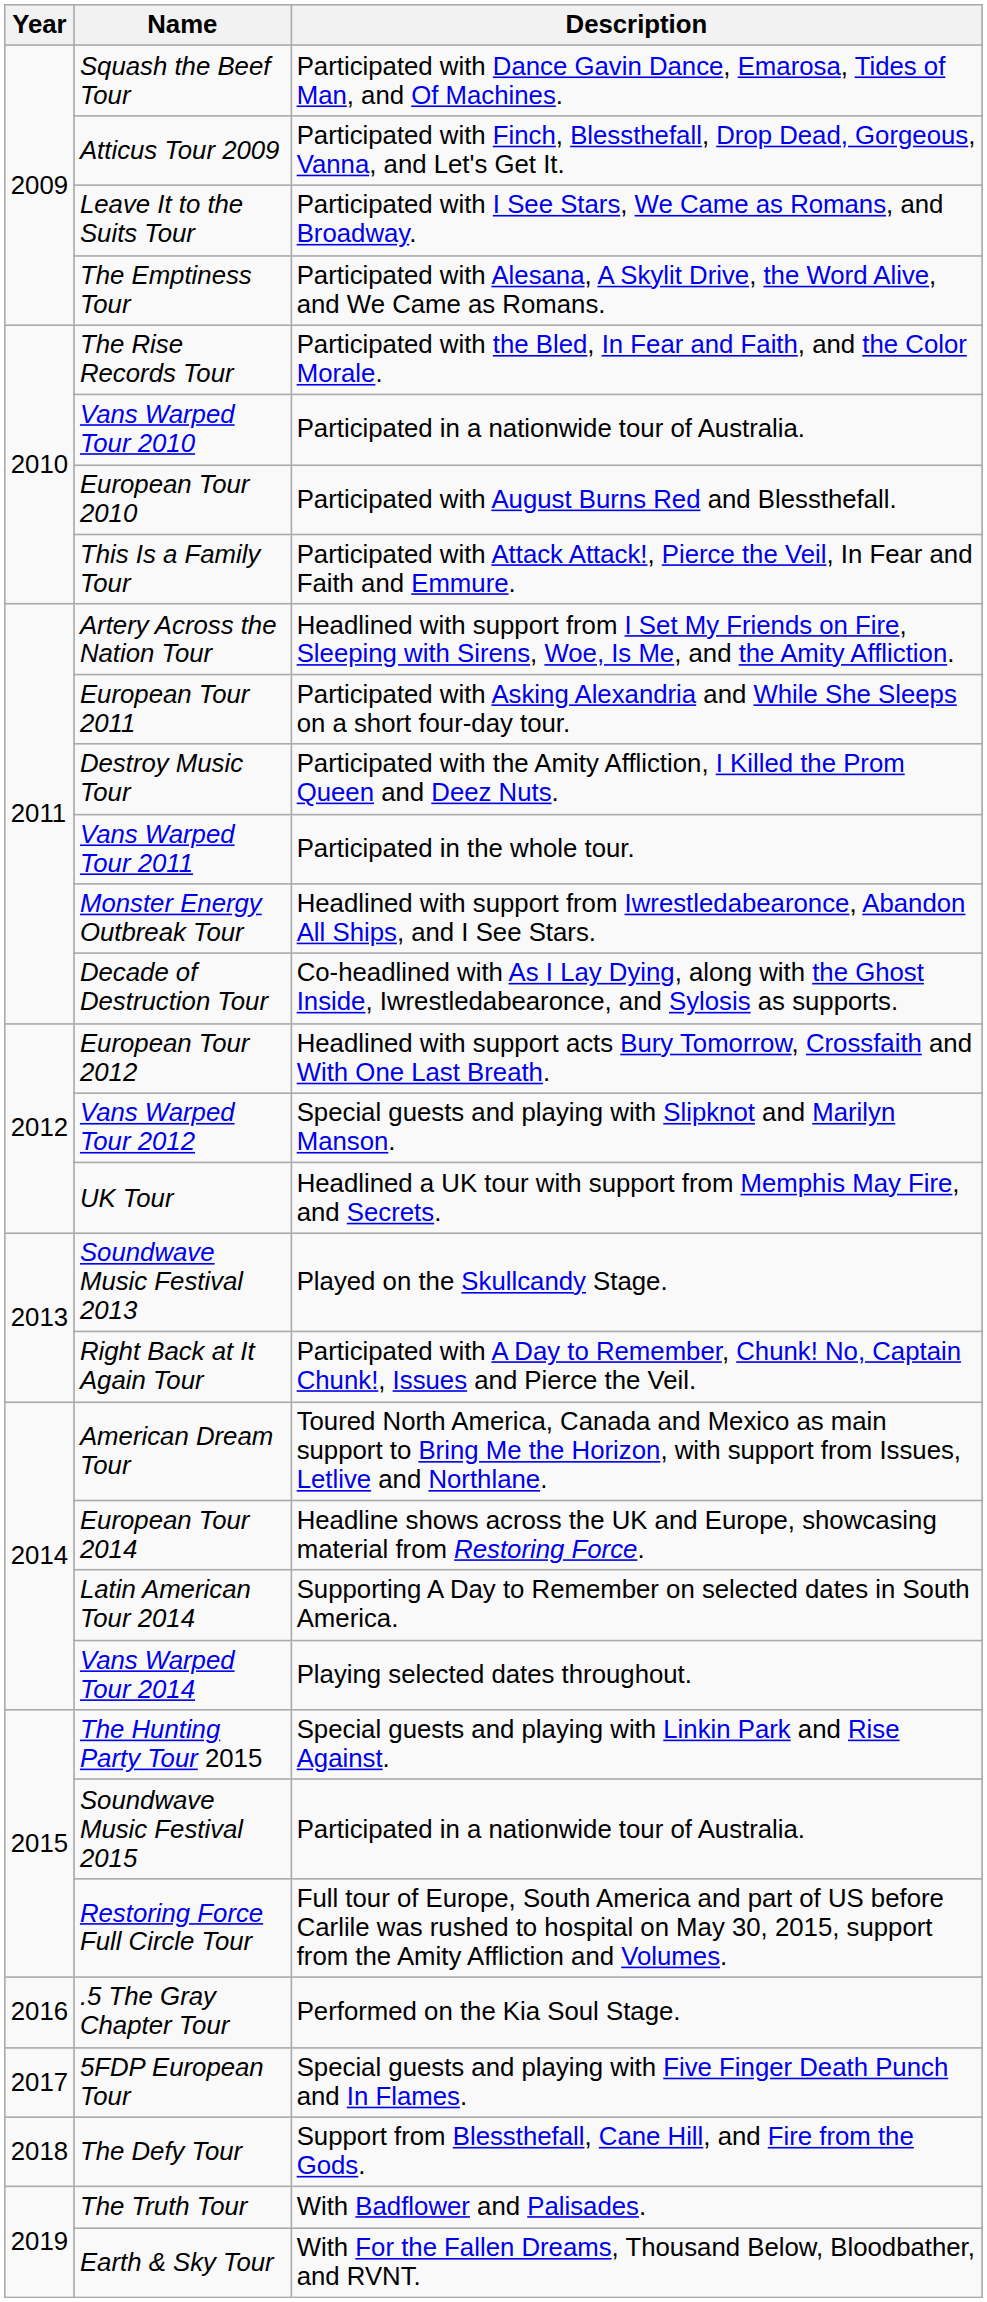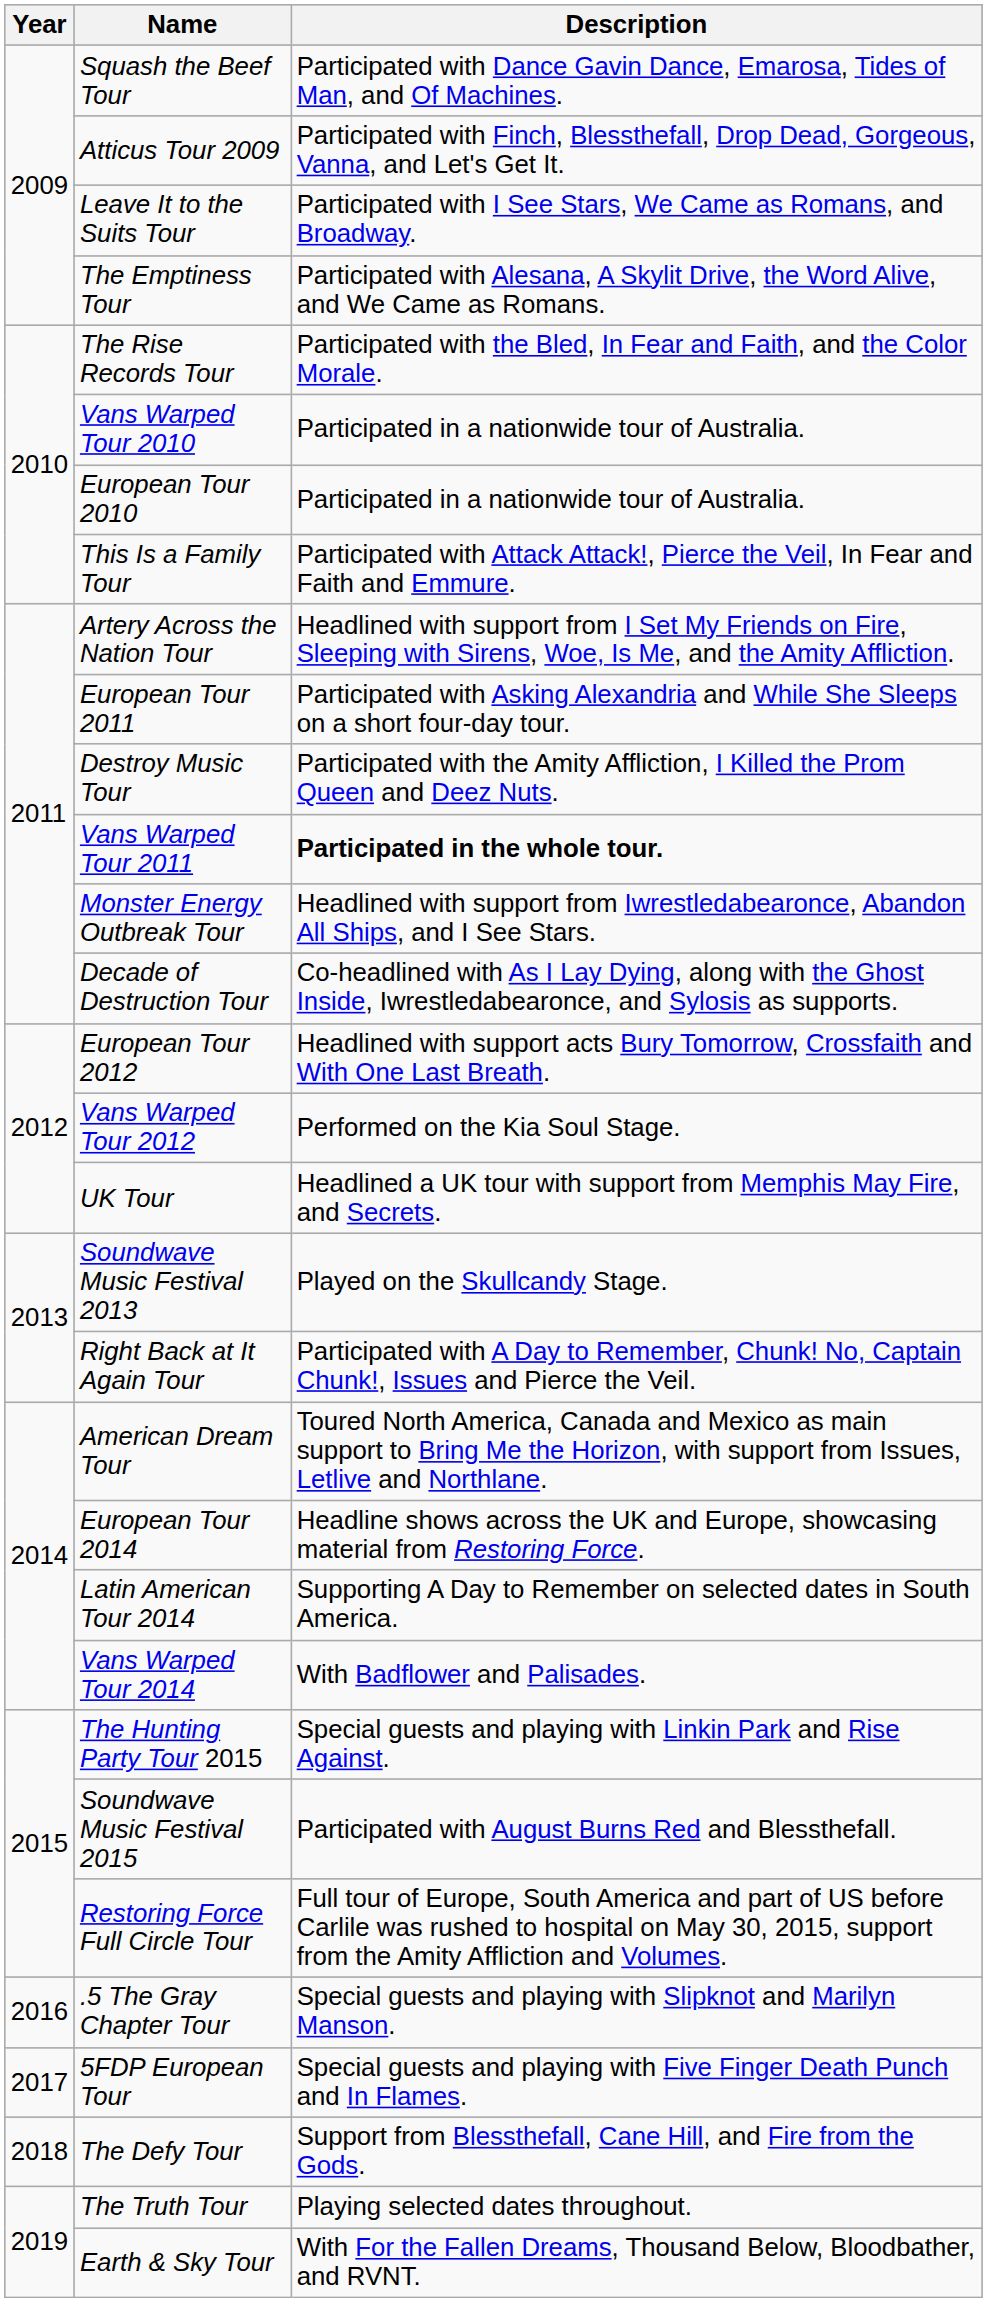European Tour 2010 | Description: Participated with August Burns Red and Blessthefall. -> Participated in a nationwide tour of Australia.
Vans Warped Tour 2011 | Description: normal -> bold
Vans Warped Tour 2012 | Description: Special guests and playing with Slipknot and Marilyn Manson. -> Performed on the Kia Soul Stage.
Vans Warped Tour 2014 | Description: Playing selected dates throughout. -> With Badflower and Palisades.
Soundwave Music Festival 2015 | Description: Participated in a nationwide tour of Australia. -> Participated with August Burns Red and Blessthefall.
.5 The Gray Chapter Tour | Description: Performed on the Kia Soul Stage. -> Special guests and playing with Slipknot and Marilyn Manson.
The Truth Tour | Description: With Badflower and Palisades. -> Playing selected dates throughout.
